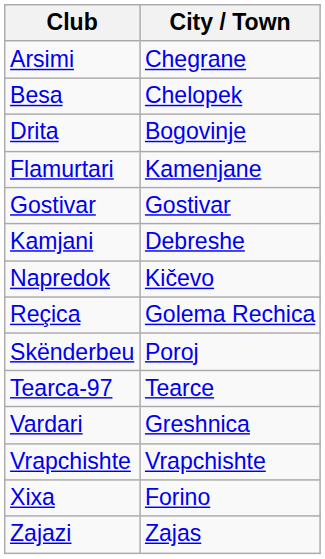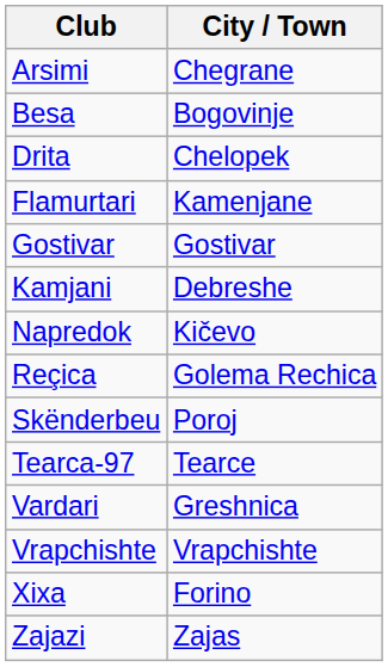Besa | City / Town: Chelopek -> Bogovinje
Drita | City / Town: Bogovinje -> Chelopek
